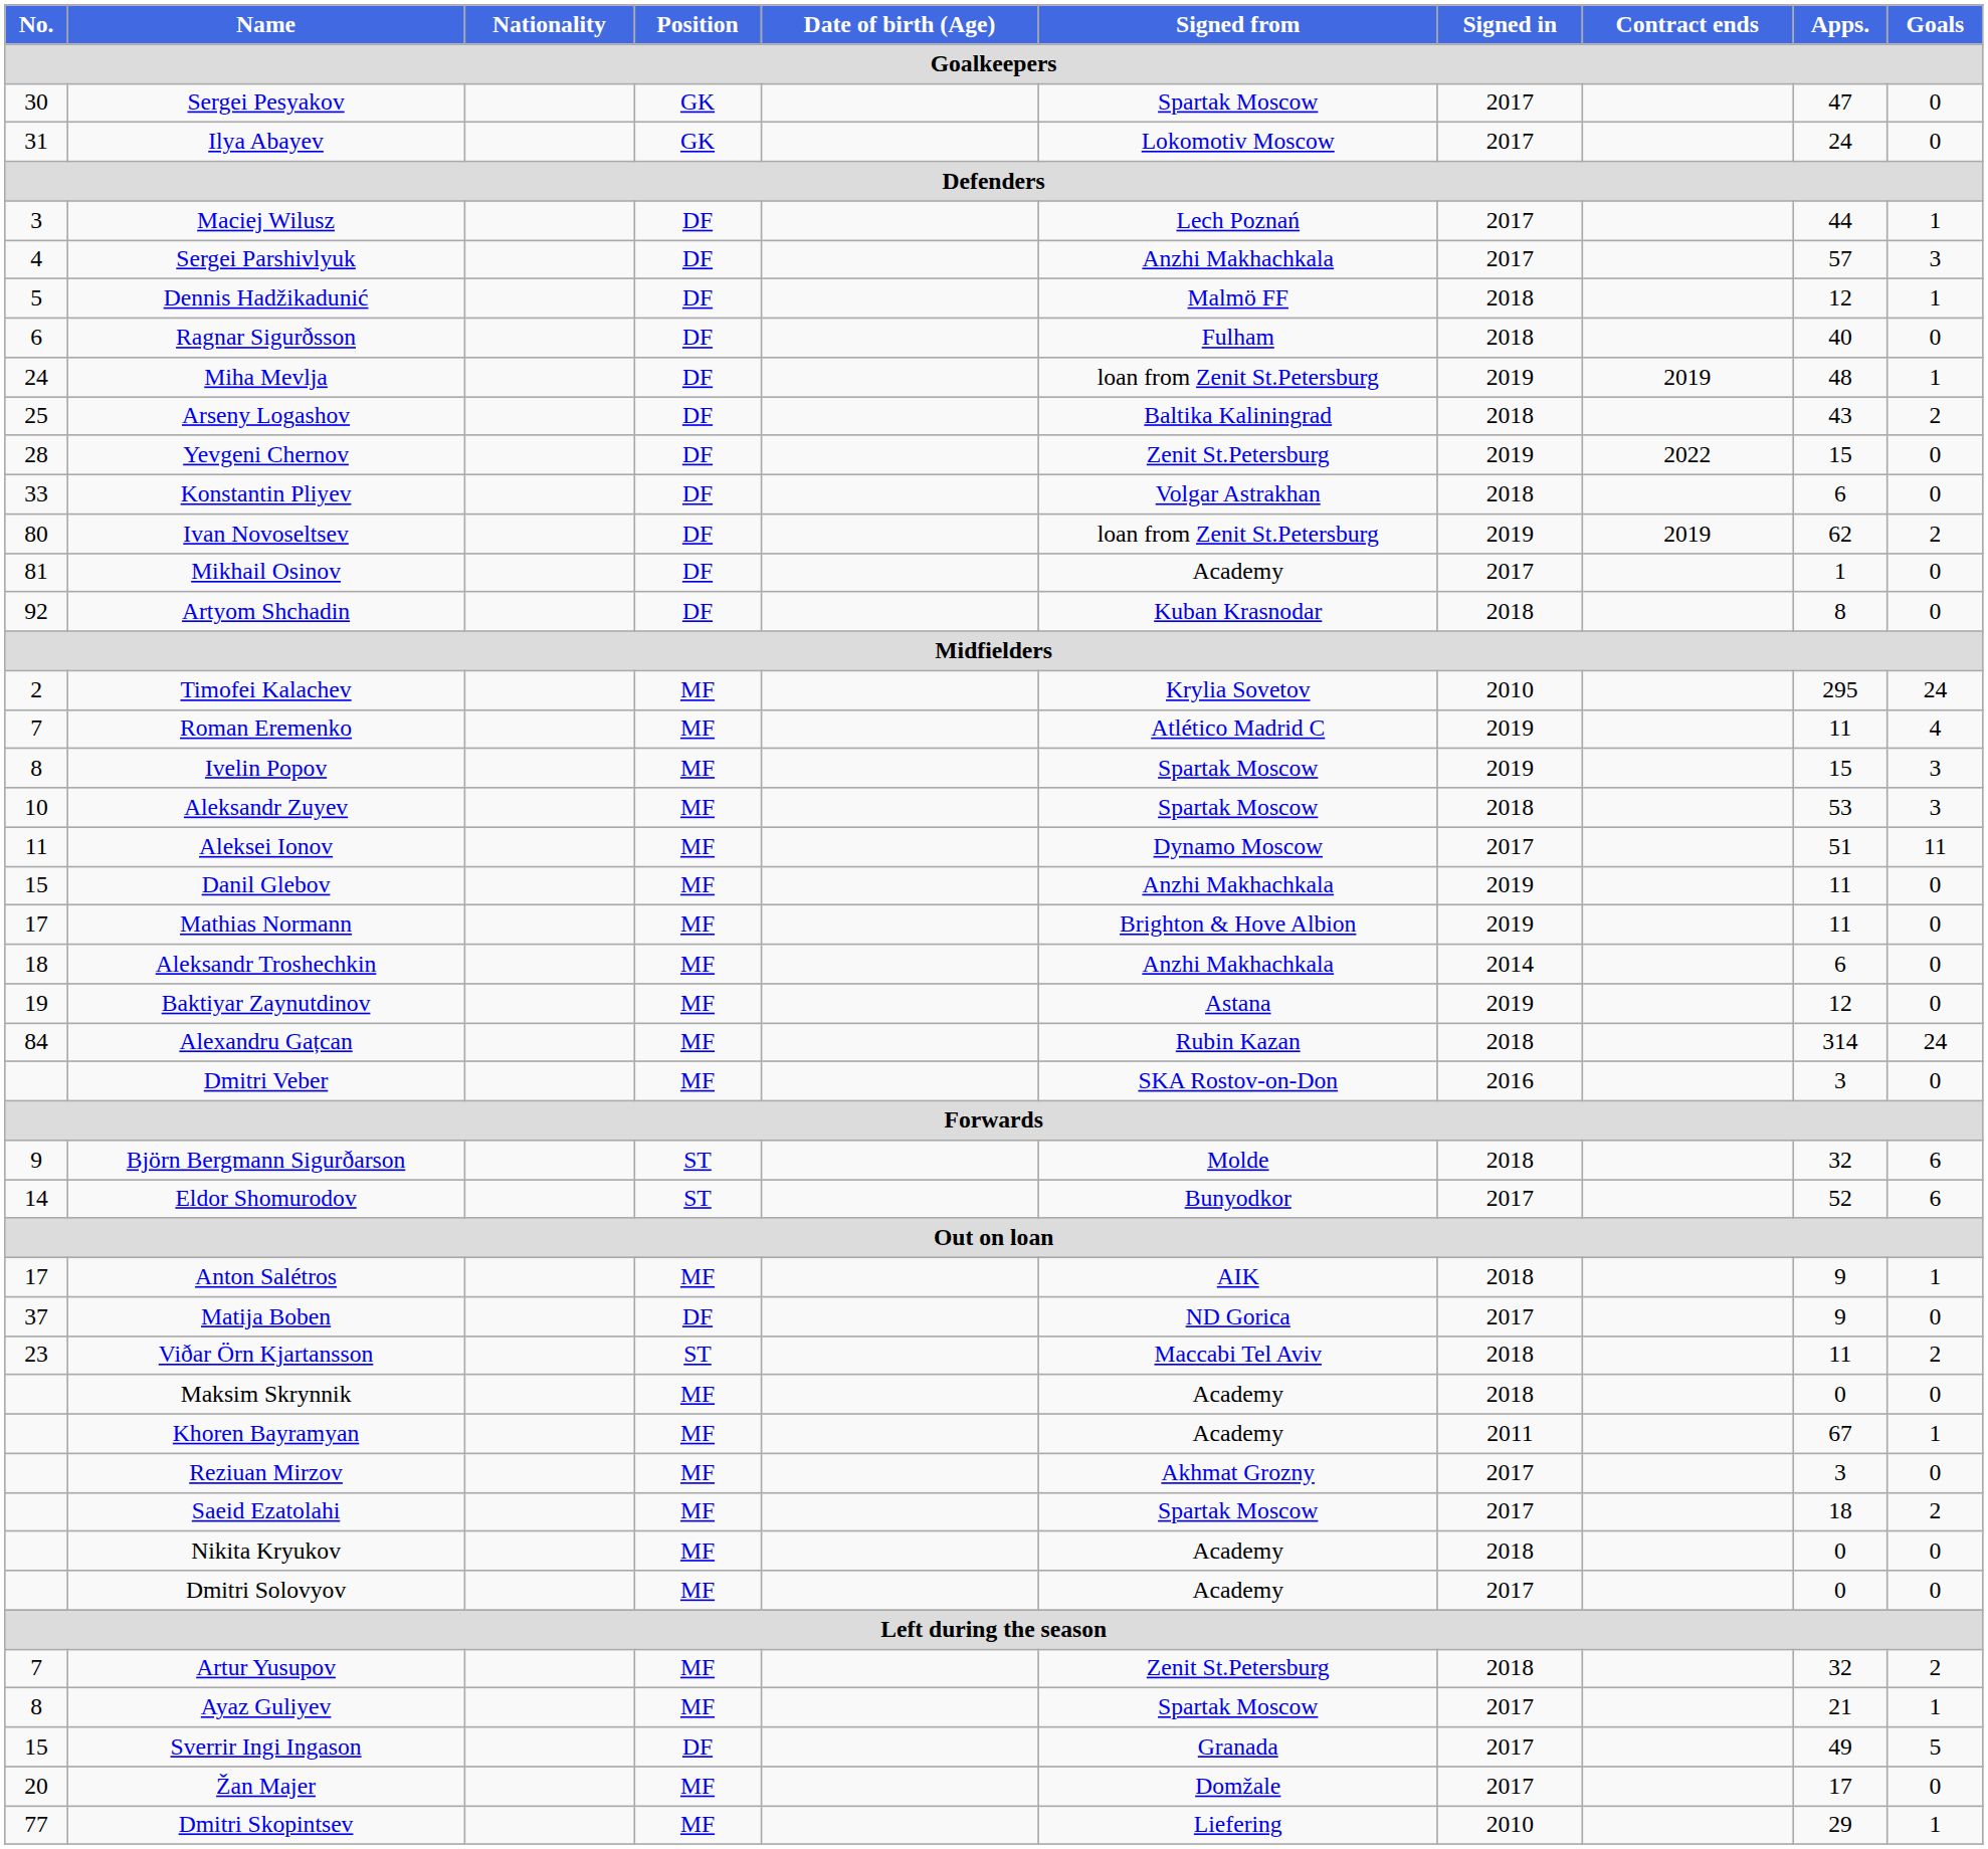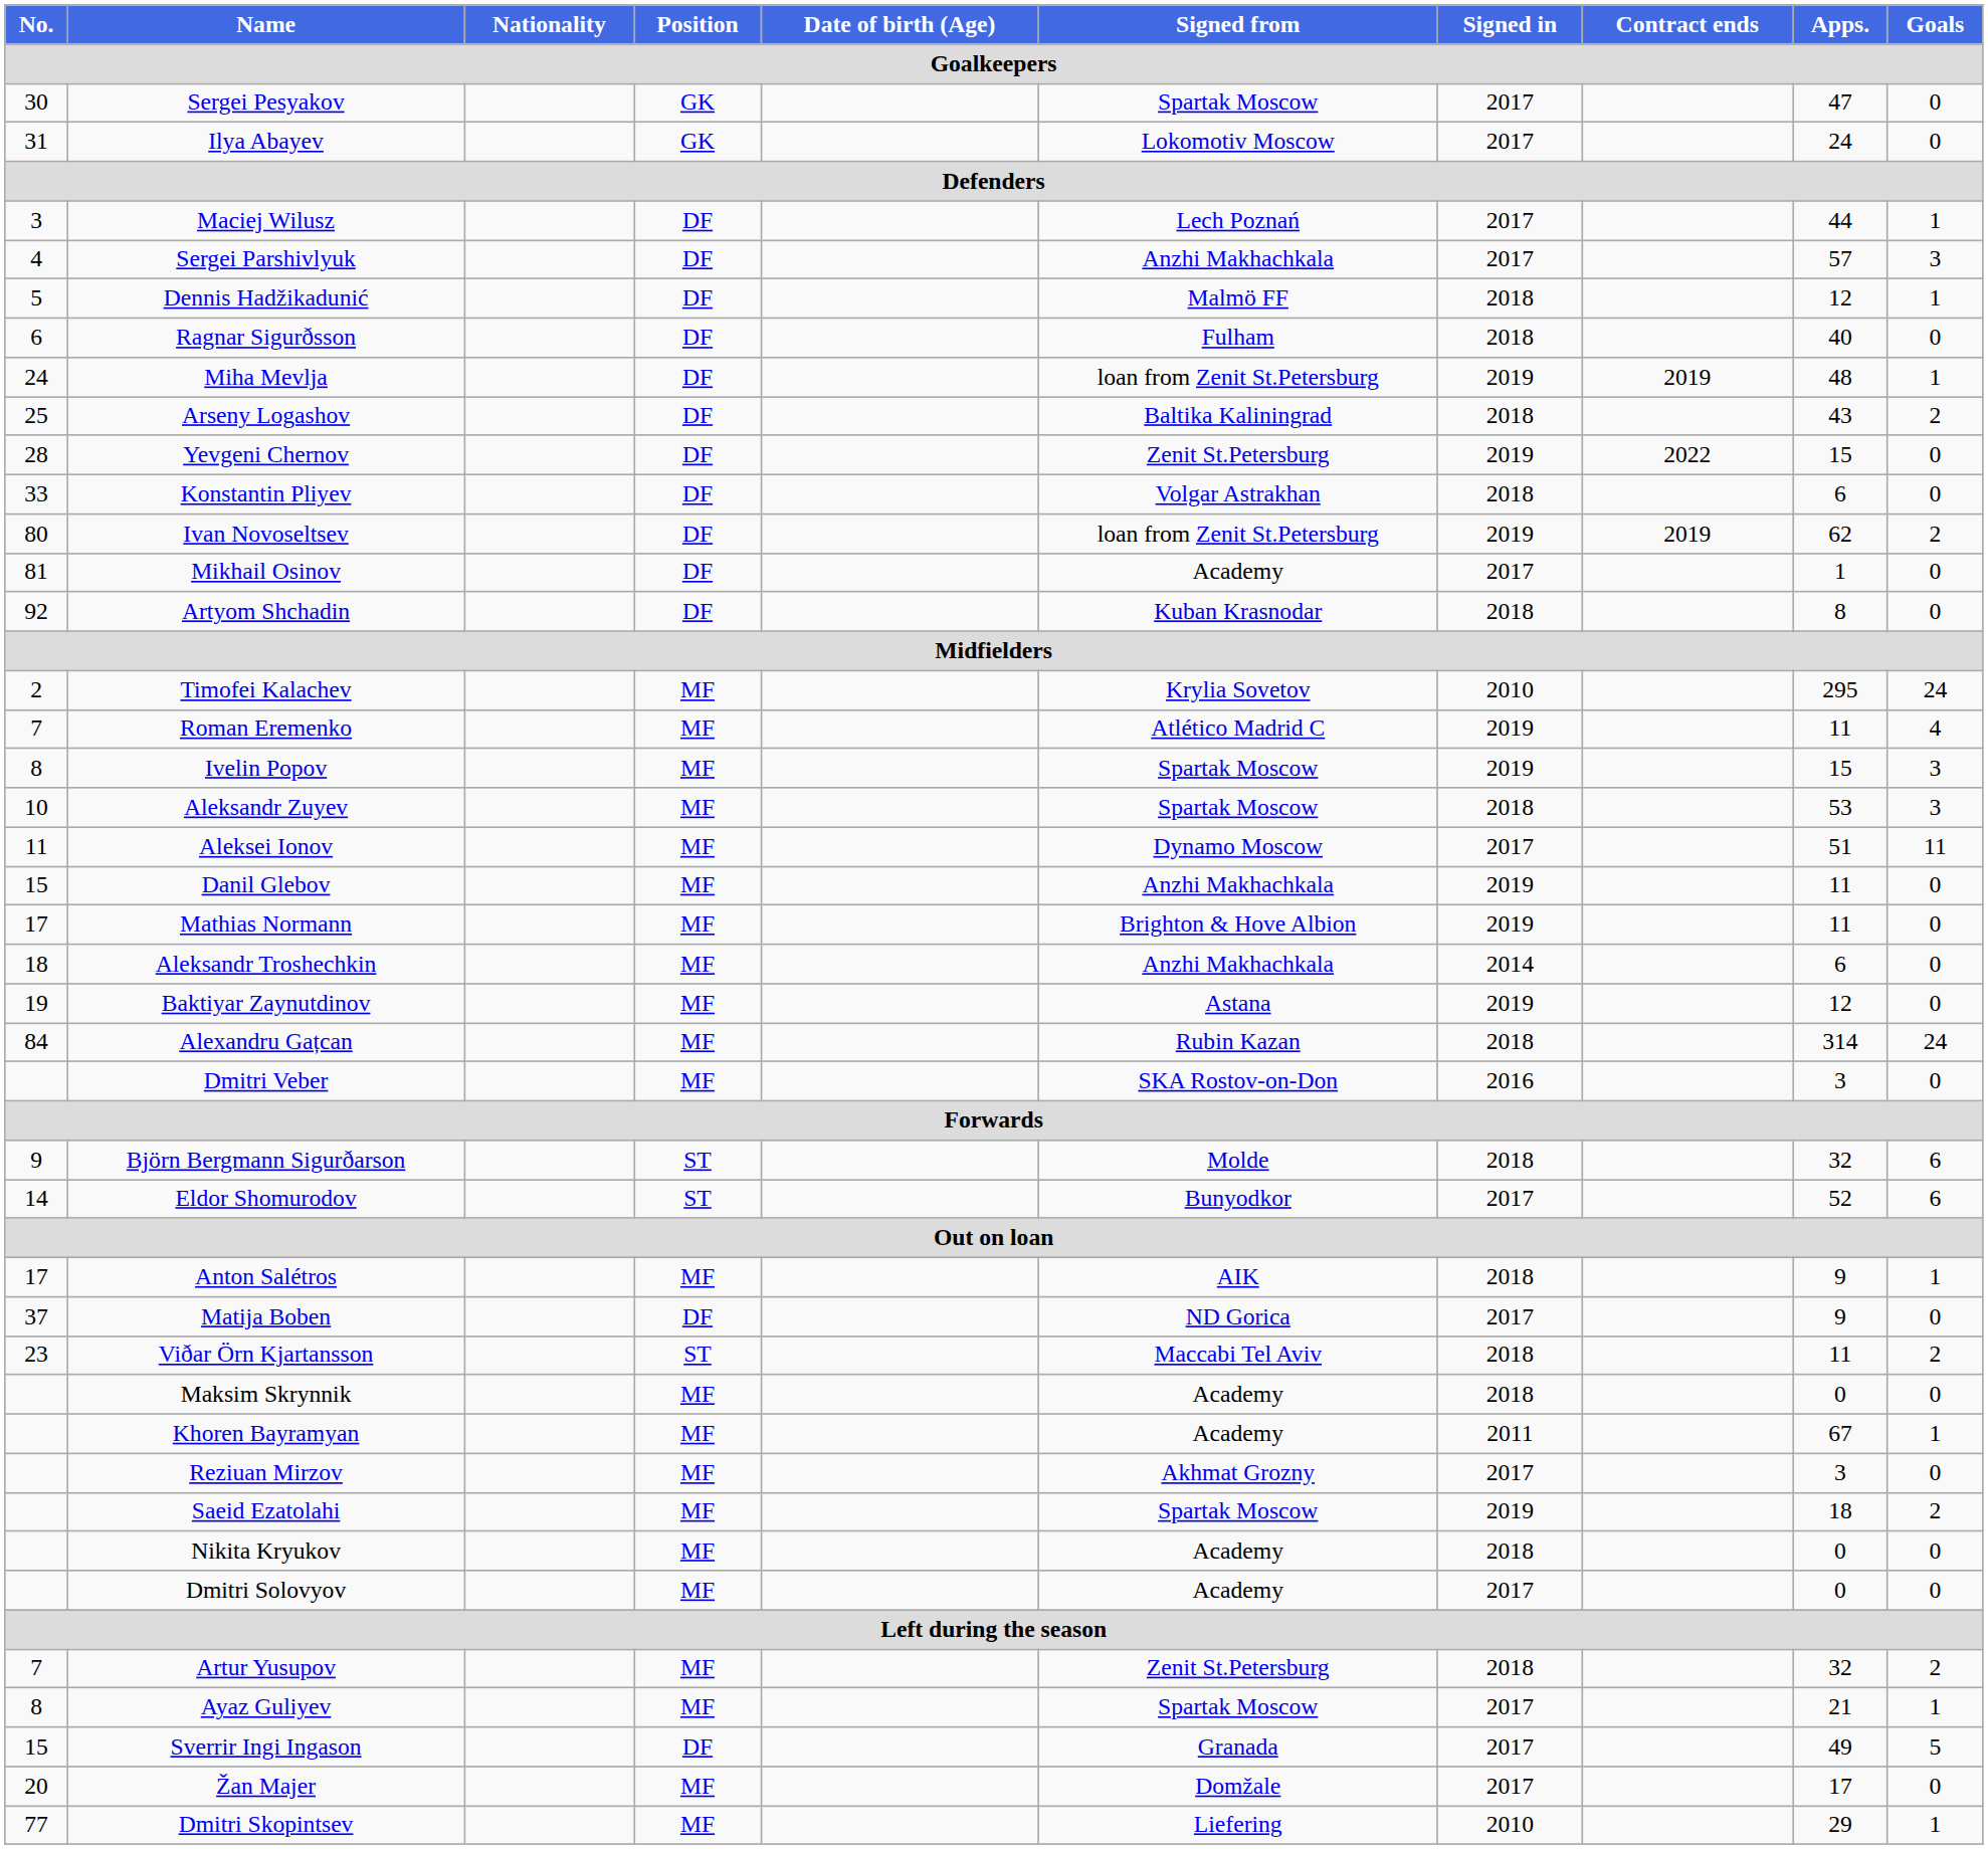Saeid Ezatolahi | Signed in: 2017 -> 2019
